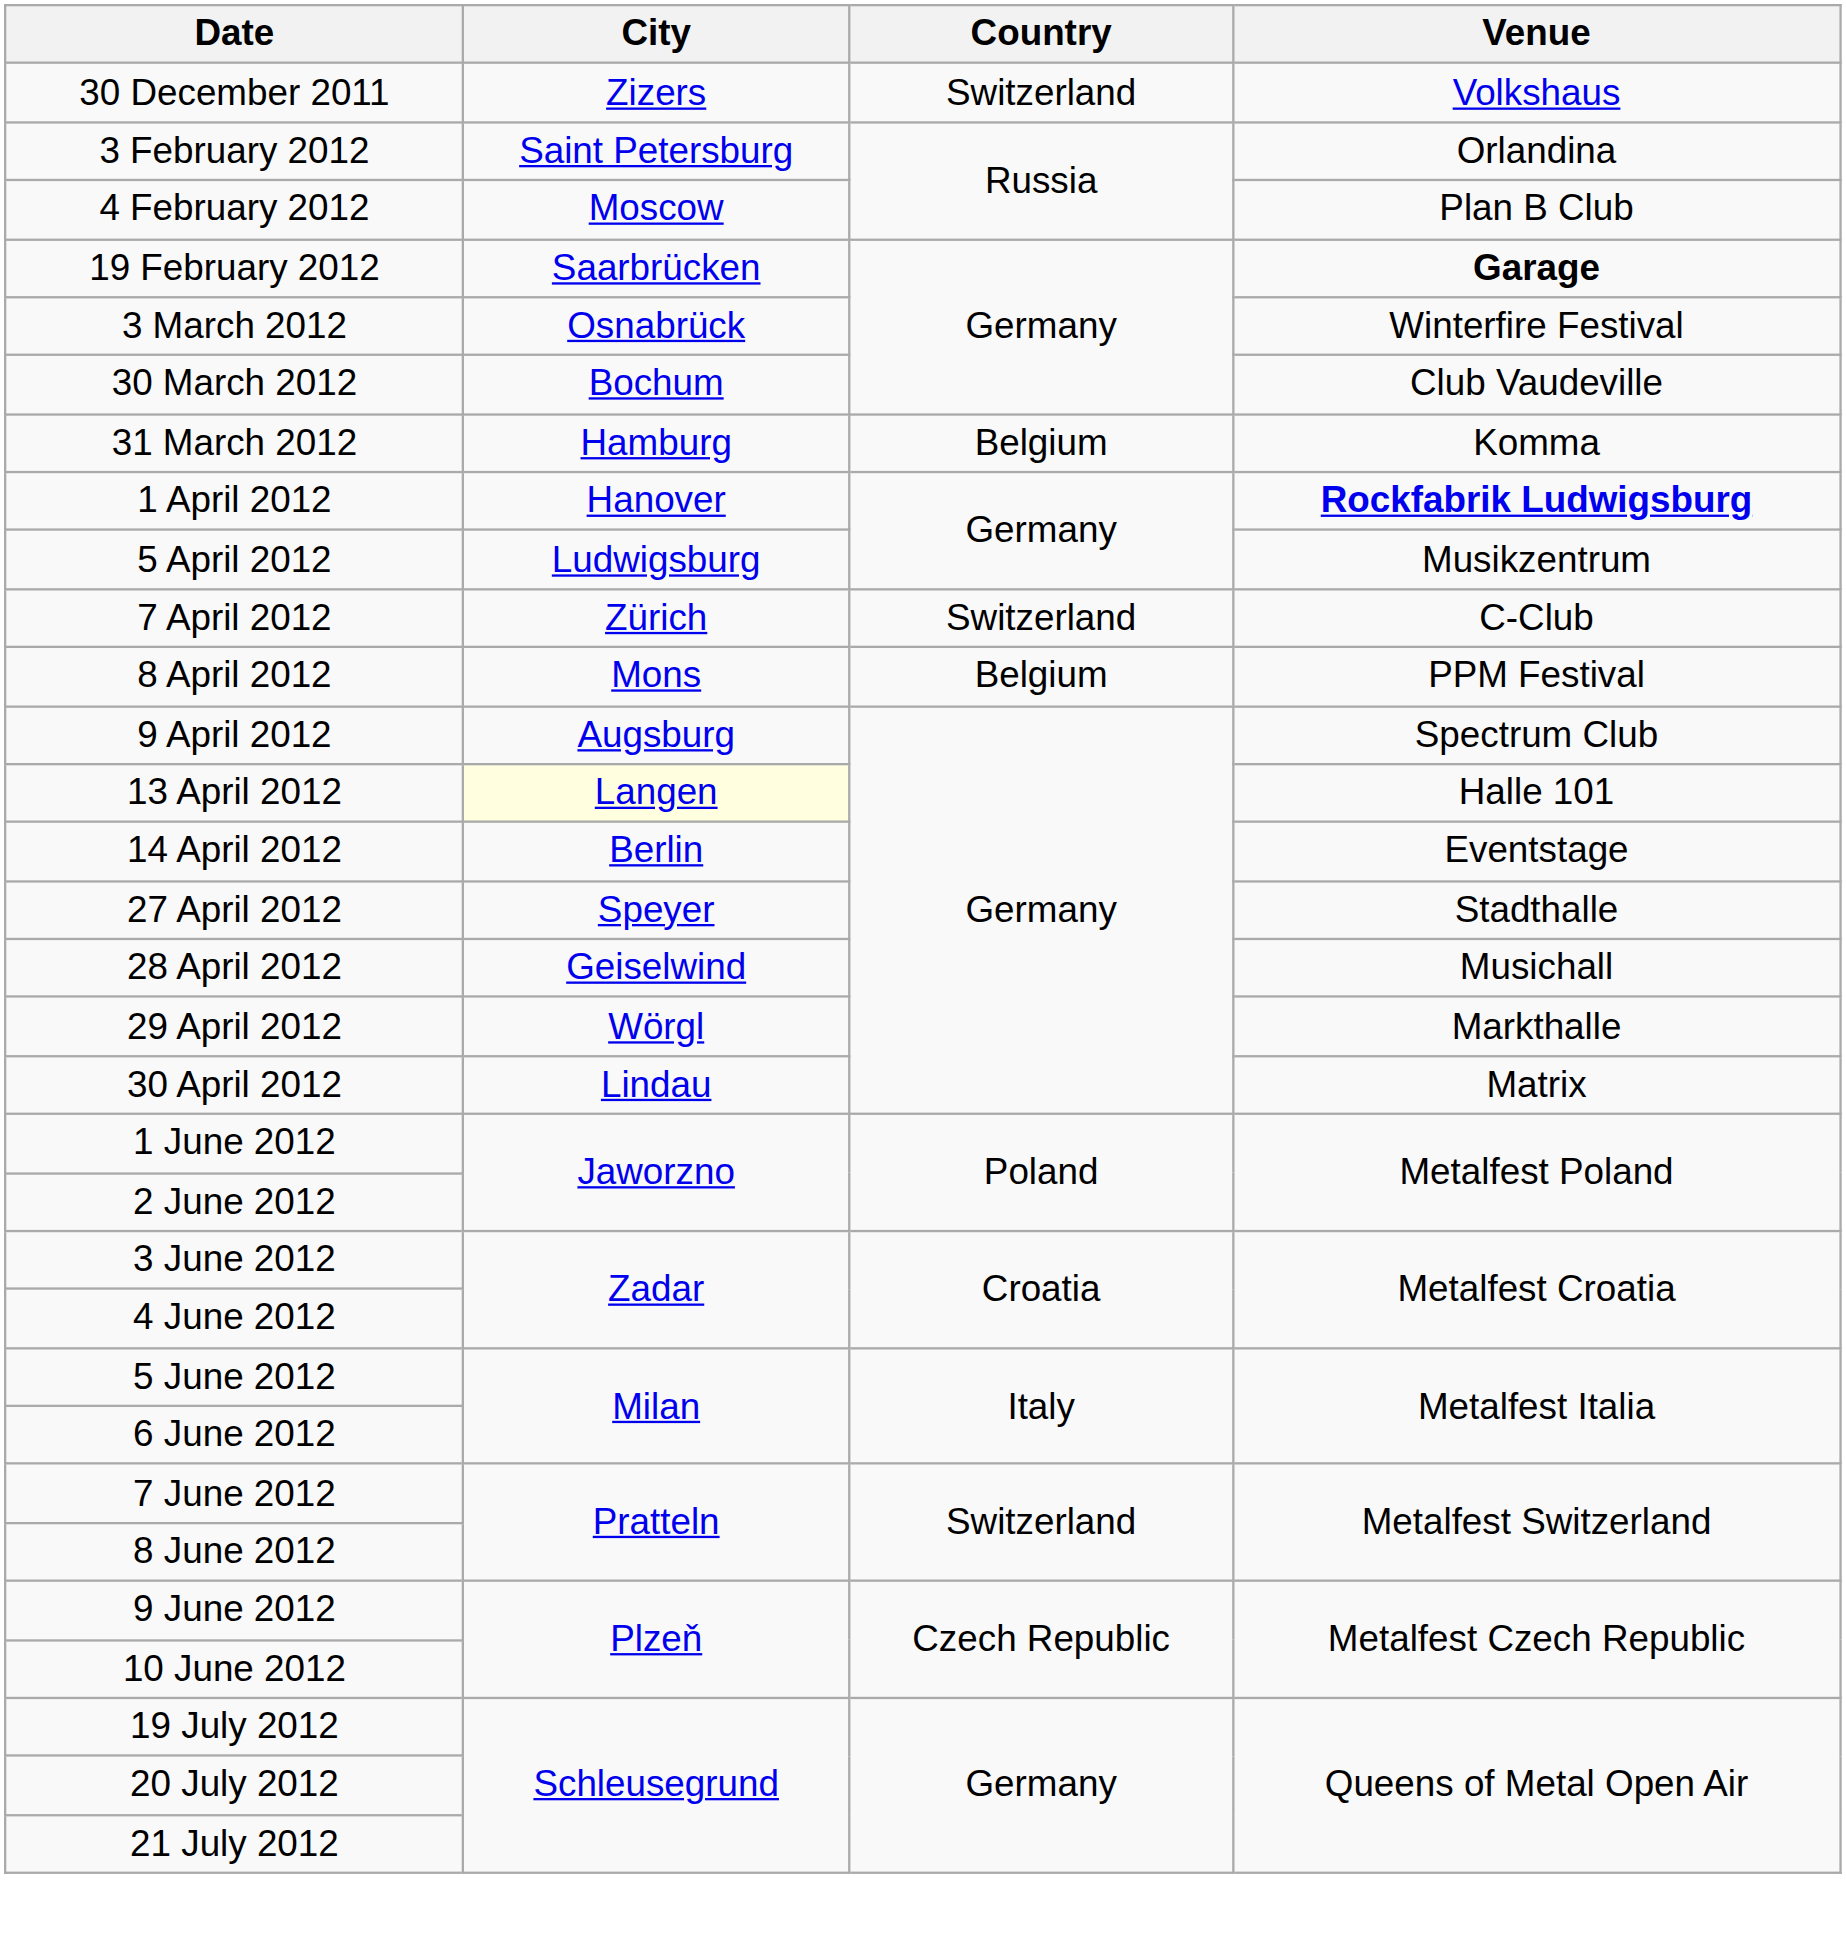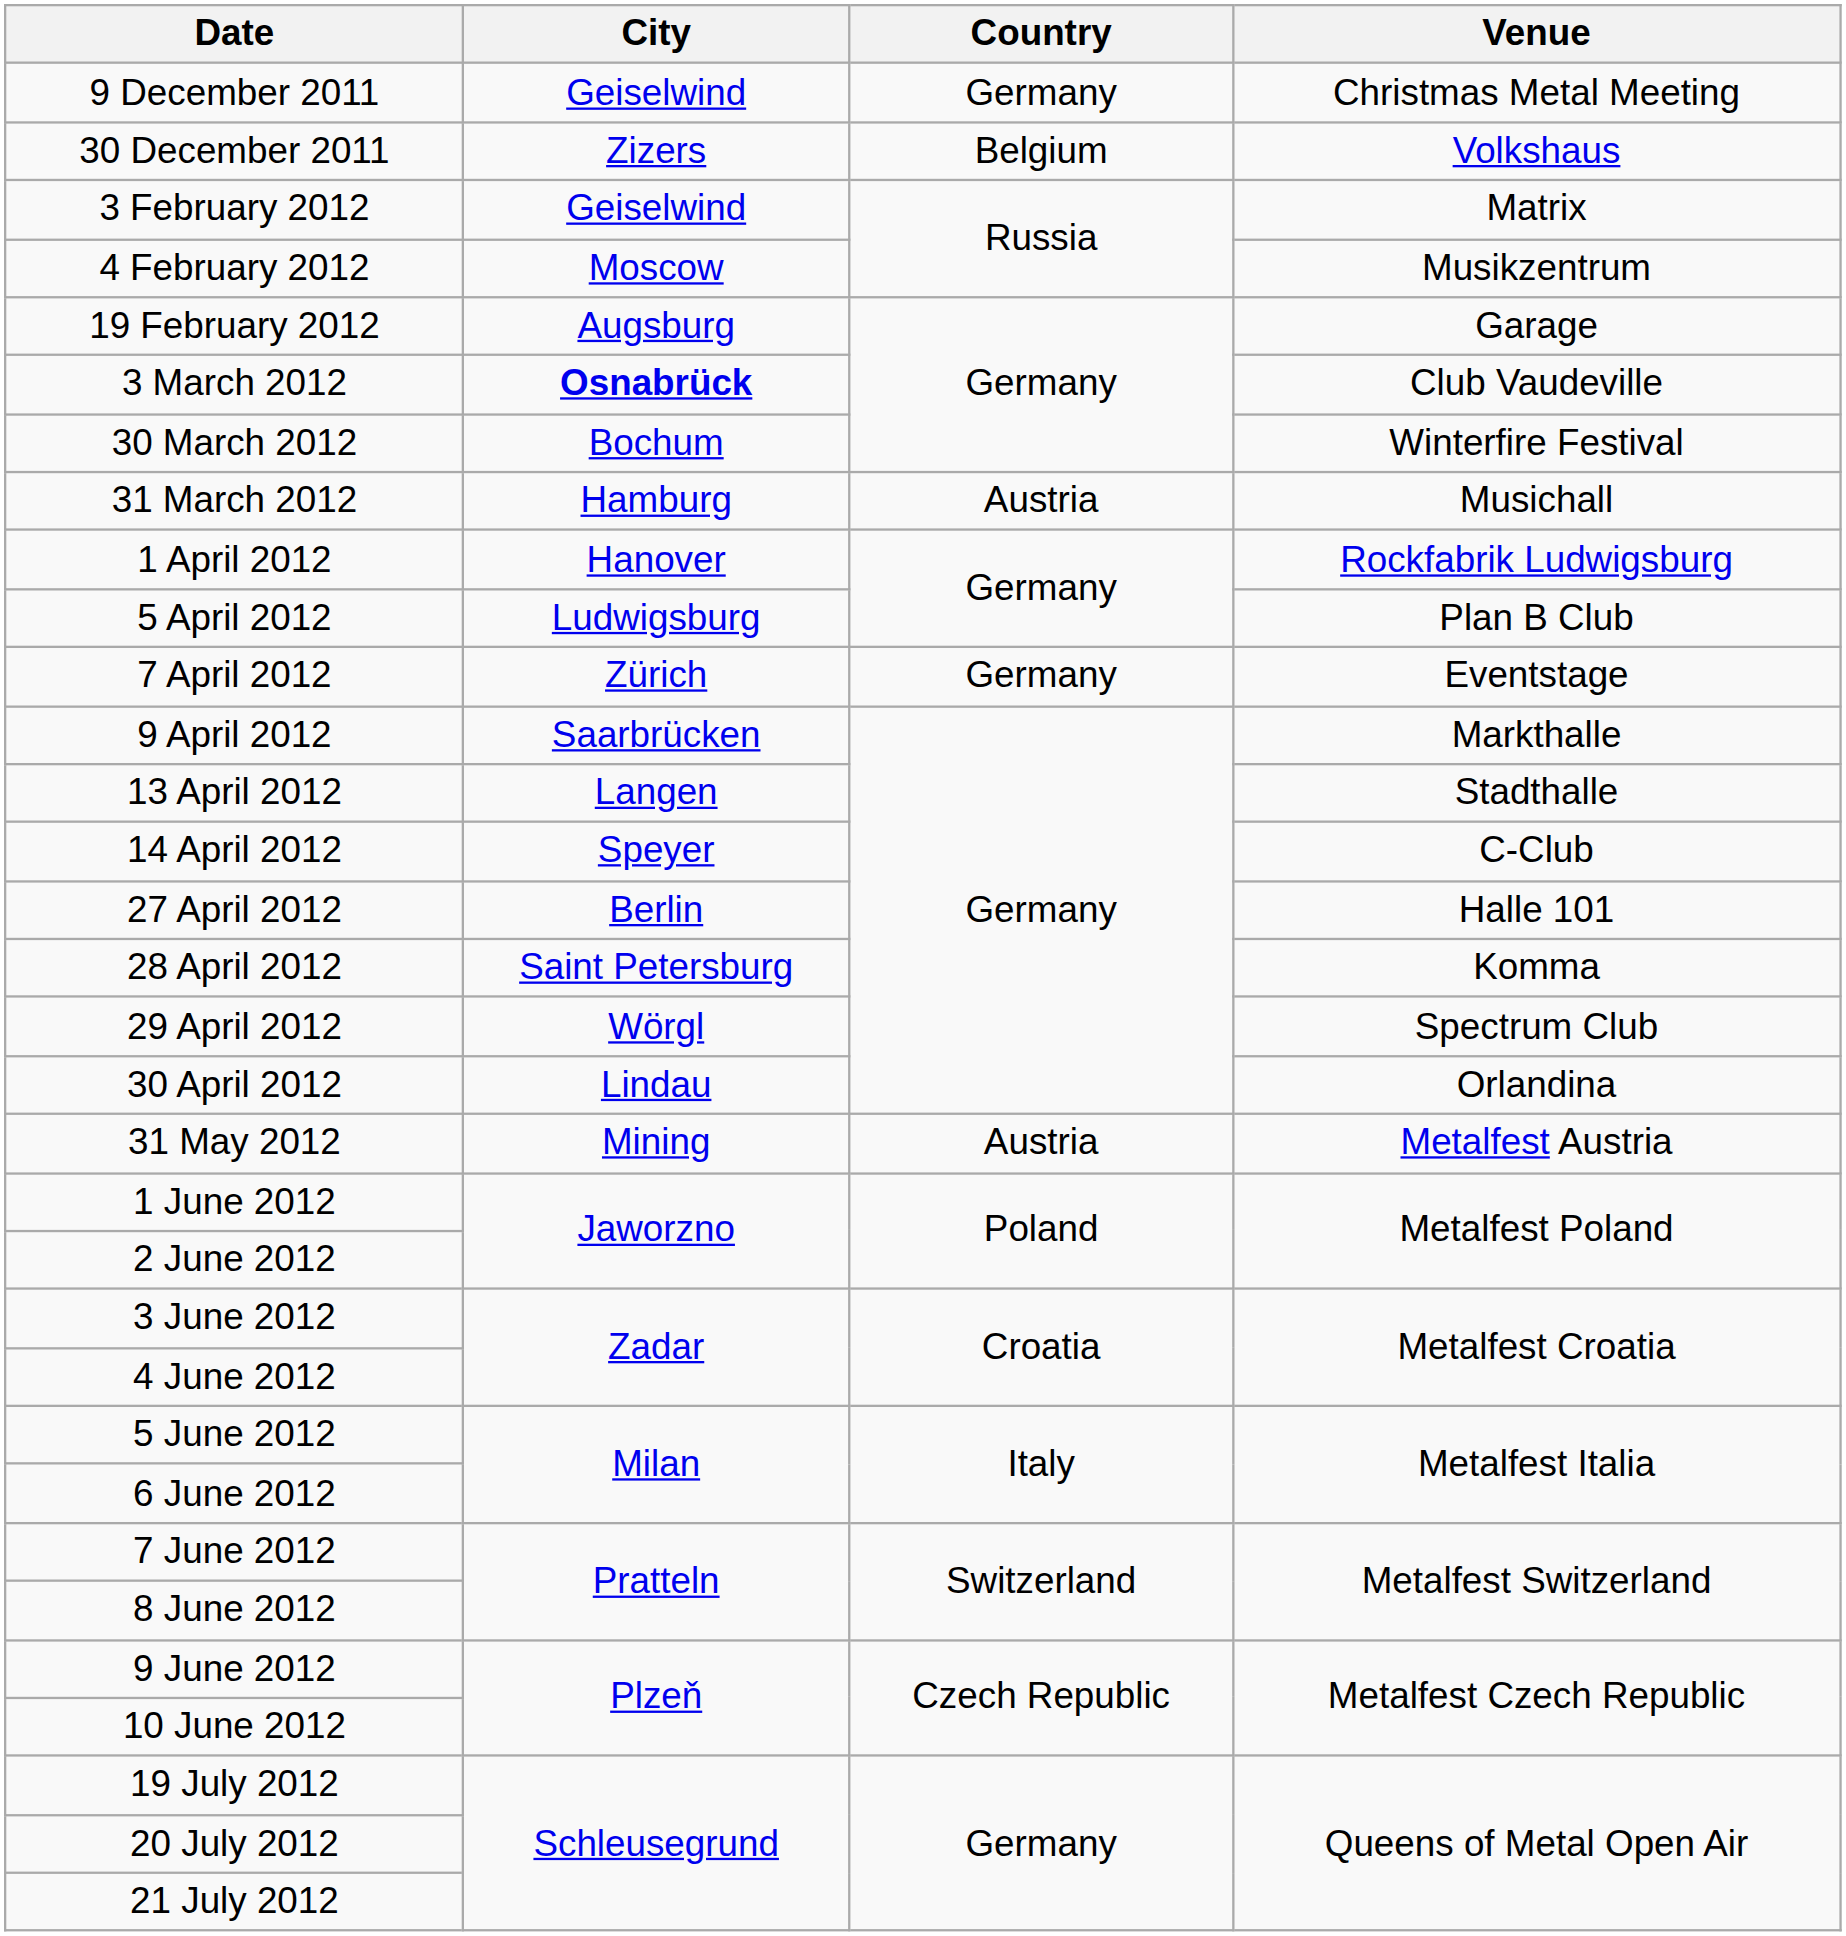+ row: 9 December 2011 | Geiselwind | Germany | Christmas Metal Meeting
30 December 2011 | Country: Switzerland -> Belgium
3 February 2012 | City: Saint Petersburg -> Geiselwind
3 February 2012 | Venue: Orlandina -> Matrix
4 February 2012 | Venue: Plan B Club -> Musikzentrum
19 February 2012 | City: Saarbrücken -> Augsburg
19 February 2012 | Venue: bold -> normal
3 March 2012 | City: normal -> bold
3 March 2012 | Venue: Winterfire Festival -> Club Vaudeville
30 March 2012 | Venue: Club Vaudeville -> Winterfire Festival
31 March 2012 | Country: Belgium -> Austria
31 March 2012 | Venue: Komma -> Musichall
1 April 2012 | Venue: bold -> normal
5 April 2012 | Venue: Musikzentrum -> Plan B Club
7 April 2012 | Country: Switzerland -> Germany
7 April 2012 | Venue: C-Club -> Eventstage
- row: 8 April 2012 | Mons | Belgium | PPM Festival
9 April 2012 | City: Augsburg -> Saarbrücken
9 April 2012 | Venue: Spectrum Club -> Markthalle
13 April 2012 | City: lightyellow background -> no background
13 April 2012 | Venue: Halle 101 -> Stadthalle
14 April 2012 | City: Berlin -> Speyer
14 April 2012 | Venue: Eventstage -> C-Club
27 April 2012 | City: Speyer -> Berlin
27 April 2012 | Venue: Stadthalle -> Halle 101
28 April 2012 | City: Geiselwind -> Saint Petersburg
28 April 2012 | Venue: Musichall -> Komma
29 April 2012 | Venue: Markthalle -> Spectrum Club
30 April 2012 | Venue: Matrix -> Orlandina
+ row: 31 May 2012 | Mining | Austria | Metalfest Austria
